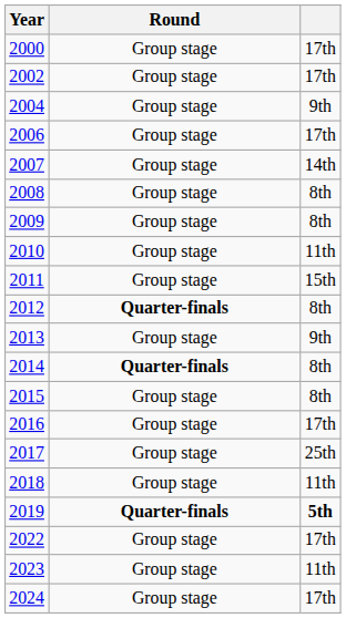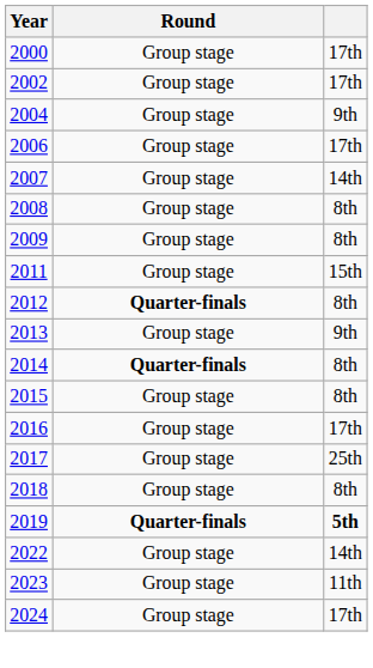- row: 2010 | Group stage | 11th
2018 | column 3: 11th -> 8th
2022 | column 3: 17th -> 14th
